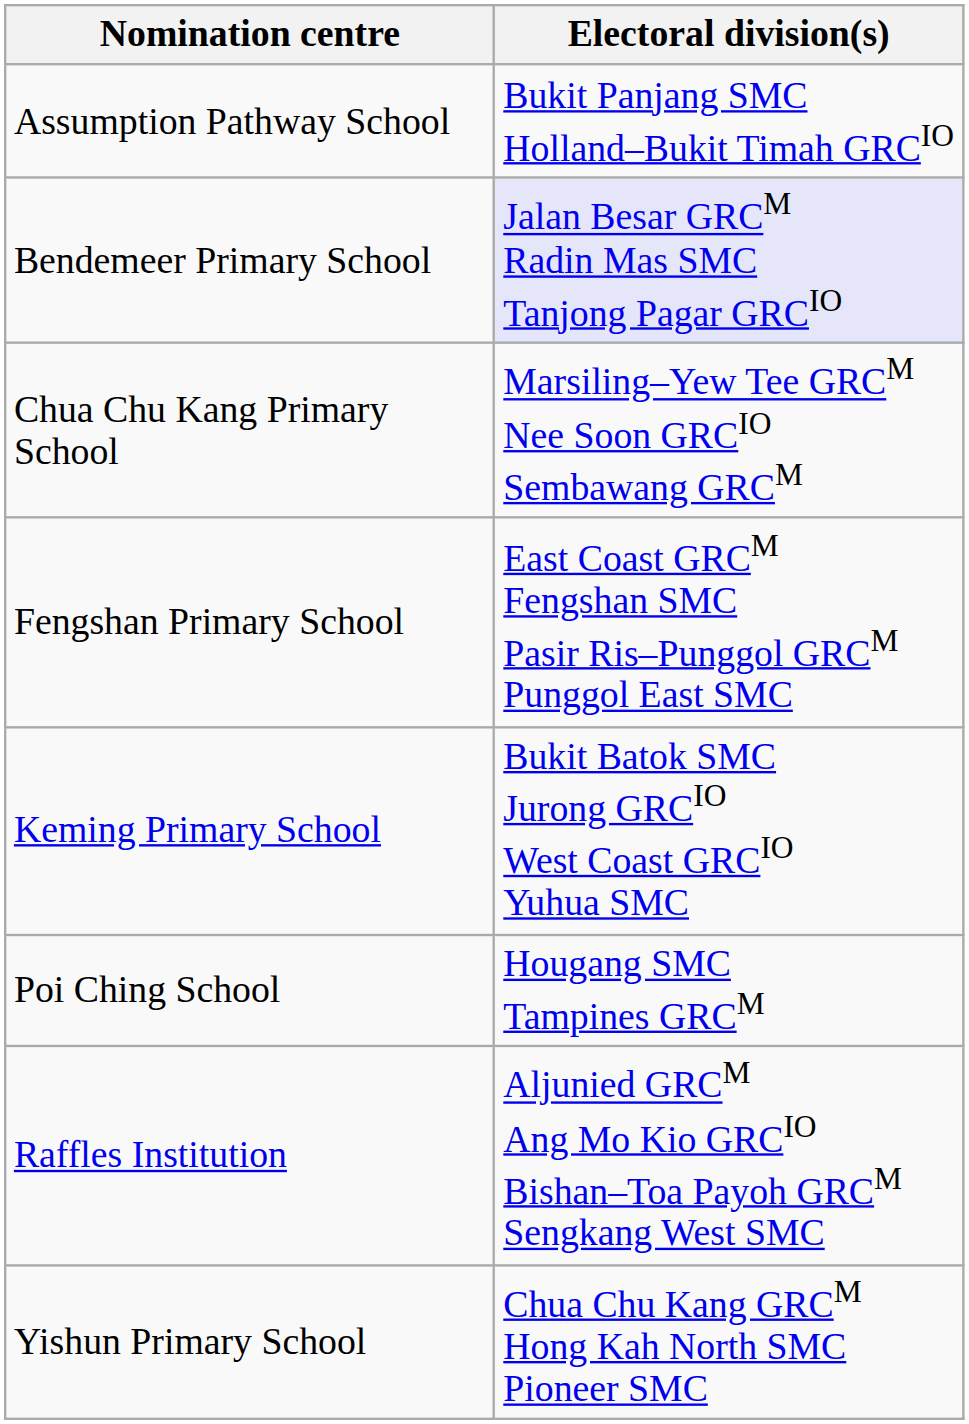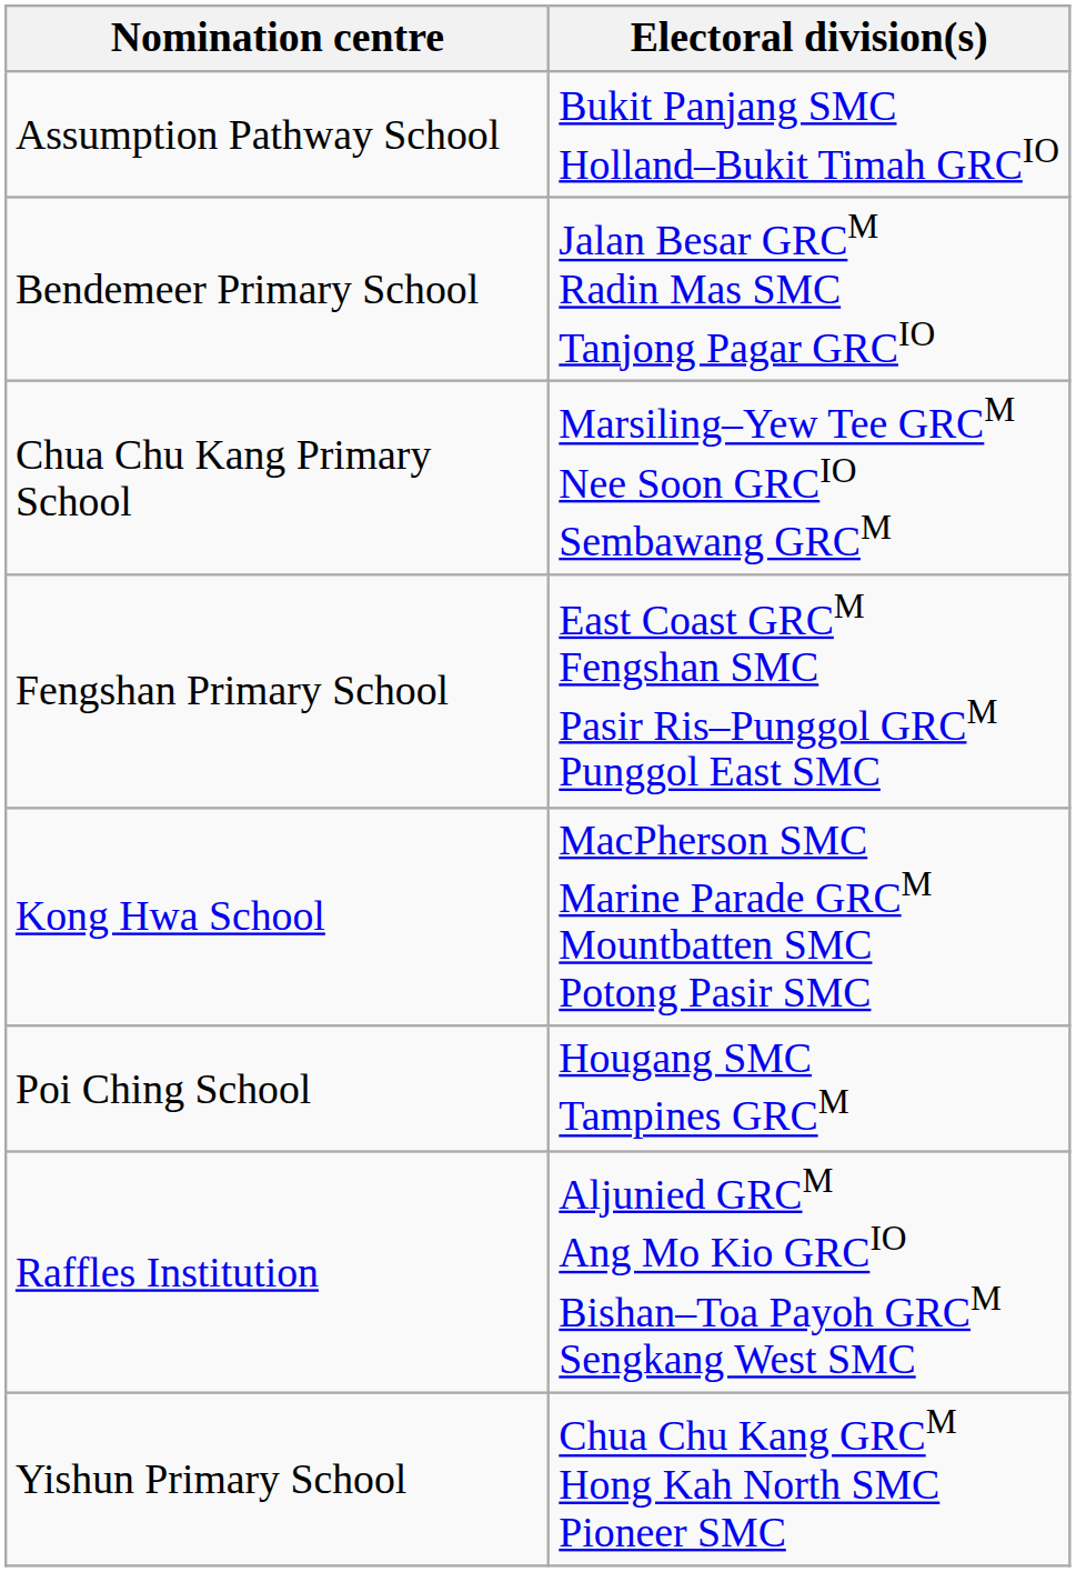Bendemeer Primary School | Electoral division(s): lavender background -> no background
- row: Keming Primary School | Bukit Batok SMC Jurong GRCIO West Coast GRCIO Yuhua SMC
+ row: Kong Hwa School | MacPherson SMC Marine Parade GRCM Mountbatten SMC Potong Pasir SMC
